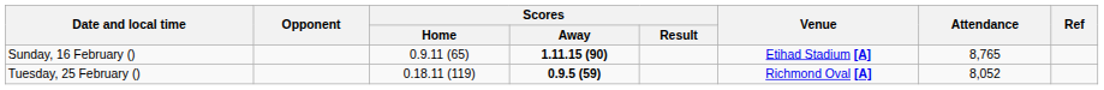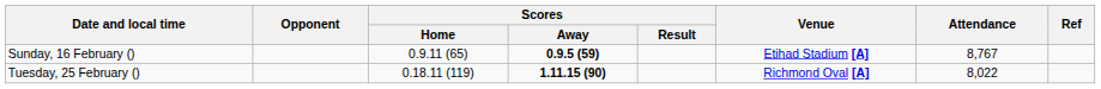Sunday, 16 February () | Scores / Away: 1.11.15 (90) -> 0.9.5 (59)
Sunday, 16 February () | Attendance: 8,765 -> 8,767
Tuesday, 25 February () | Scores / Away: 0.9.5 (59) -> 1.11.15 (90)
Tuesday, 25 February () | Attendance: 8,052 -> 8,022
